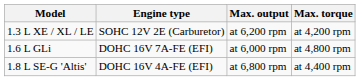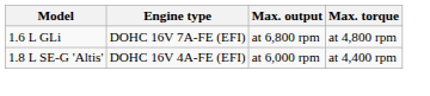- row: 1.3 L XE / XL / LE | SOHC 12V 2E (Carburetor) | at 6,200 rpm | at 4,200 rpm
1.6 L GLi | Max. output: at 6,000 rpm -> at 6,800 rpm
1.8 L SE-G 'Altis' | Max. output: at 6,800 rpm -> at 6,000 rpm
